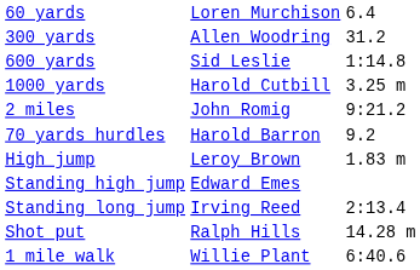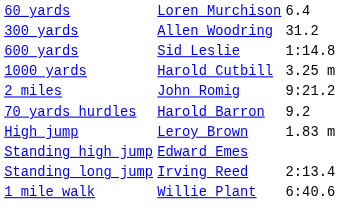- row: Shot put | Ralph Hills | 14.28 m
